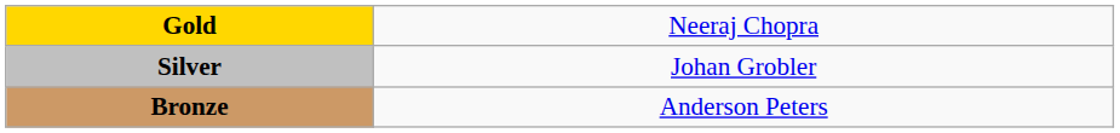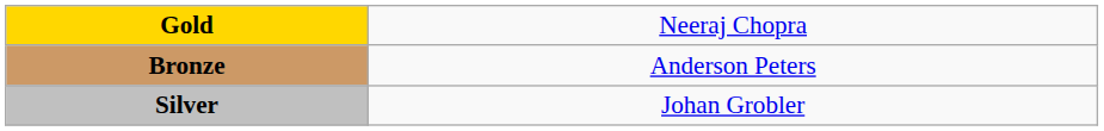rows swapped: Silver <-> Bronze
